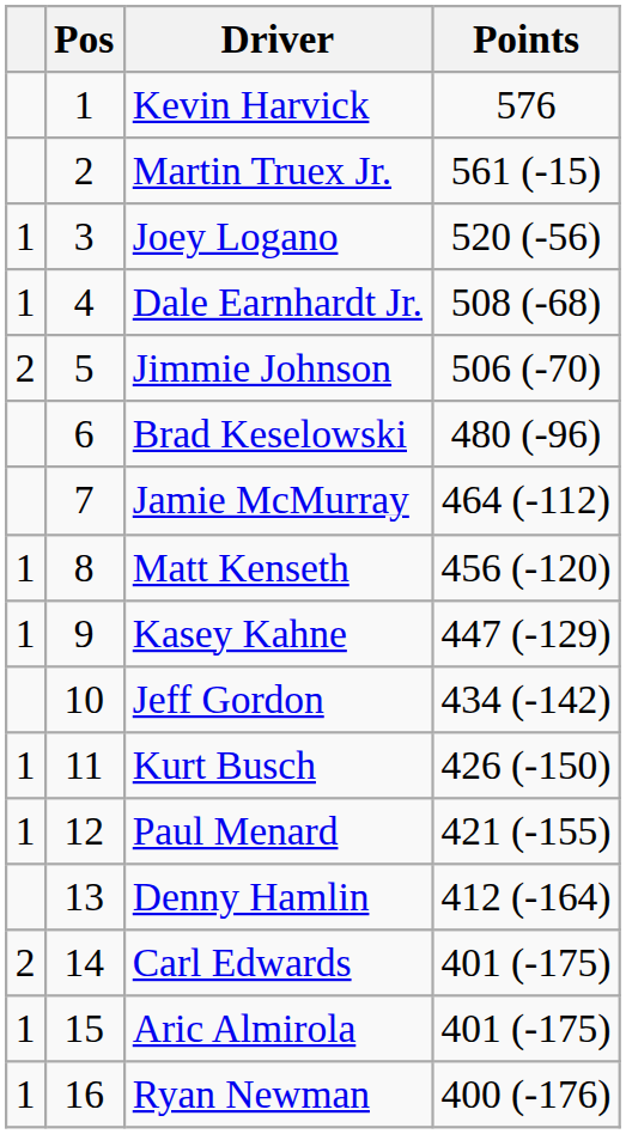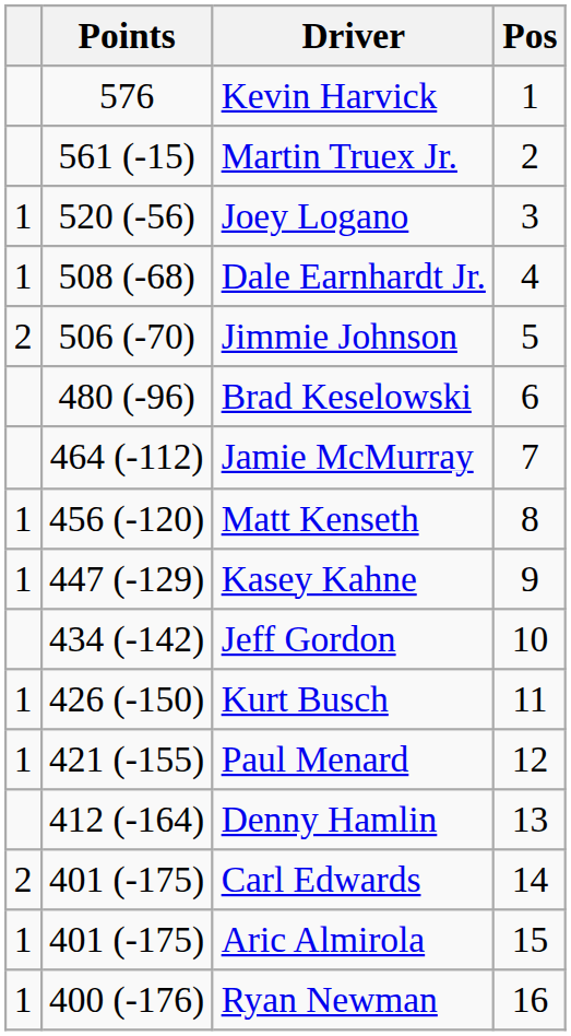columns swapped: Pos <-> Points
